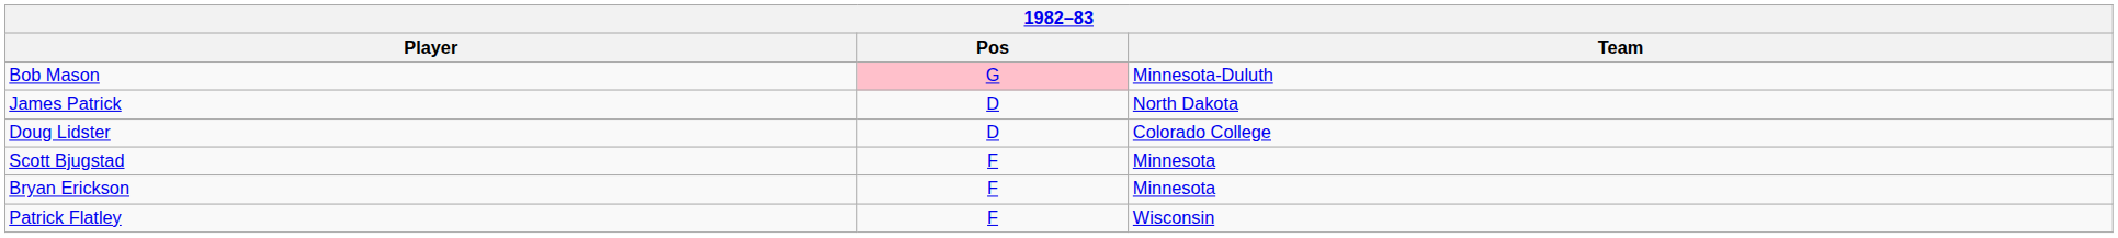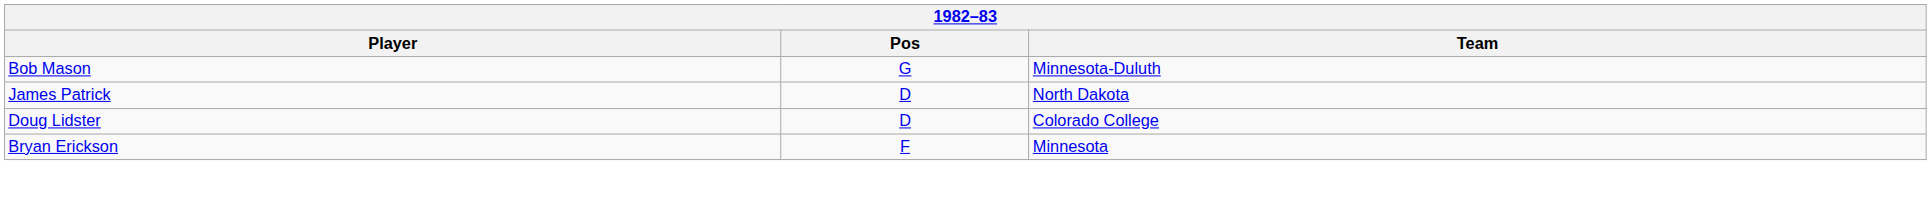Bob Mason | Pos: pink background -> no background
- row: Scott Bjugstad | F | Minnesota
- row: Patrick Flatley | F | Wisconsin
